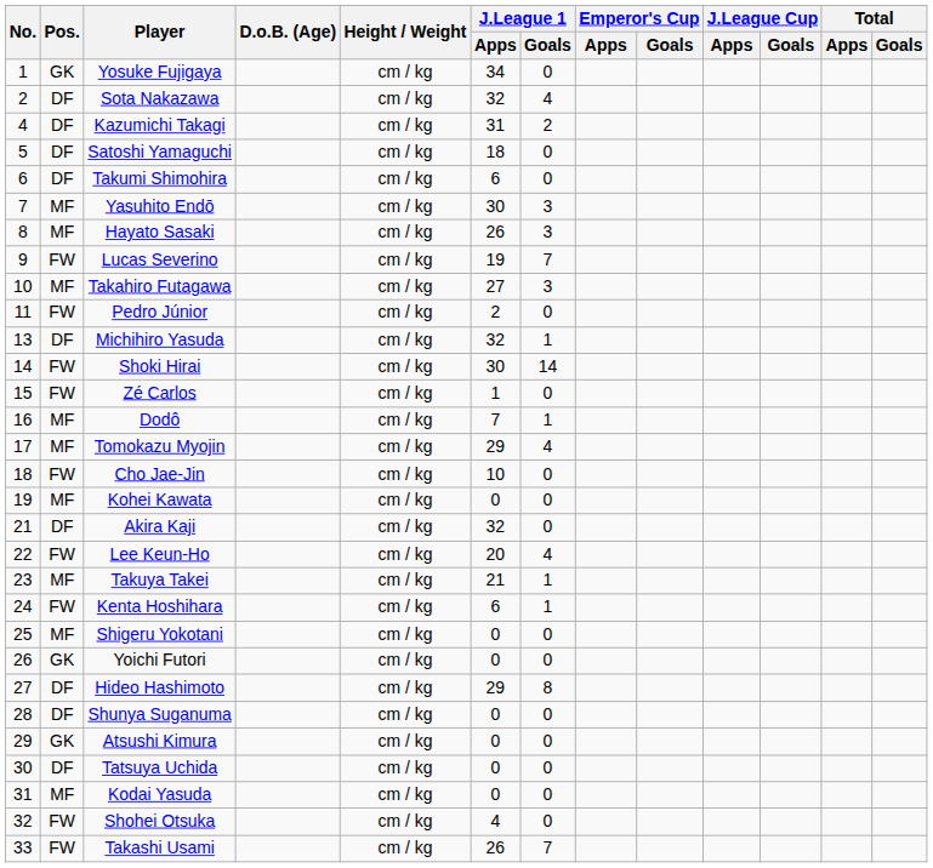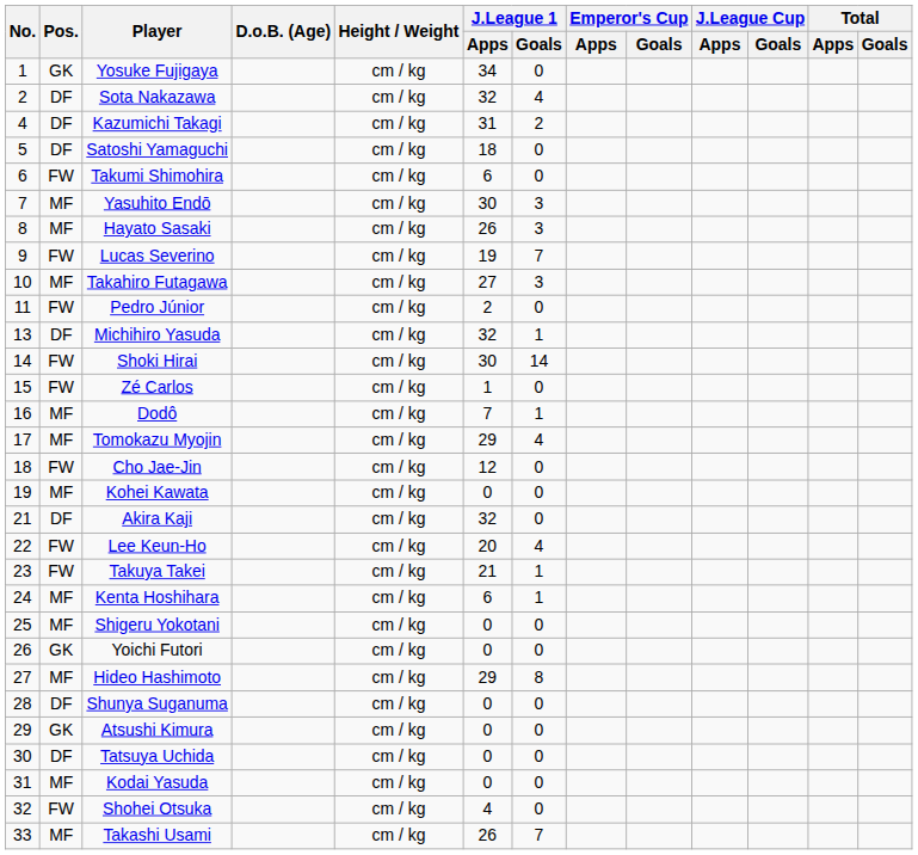Takumi Shimohira | Pos.: DF -> FW
Cho Jae-Jin | J.League 1 / Apps: 10 -> 12
Takuya Takei | Pos.: MF -> FW
Kenta Hoshihara | Pos.: FW -> MF
Hideo Hashimoto | Pos.: DF -> MF
Takashi Usami | Pos.: FW -> MF
